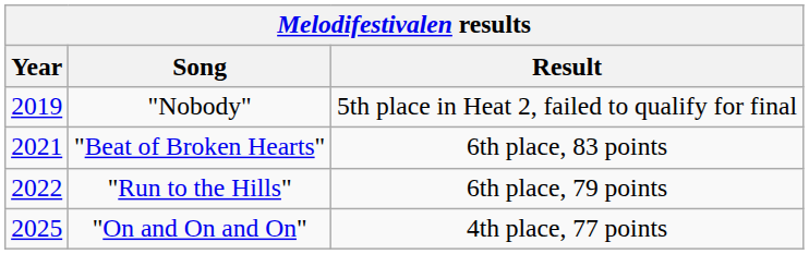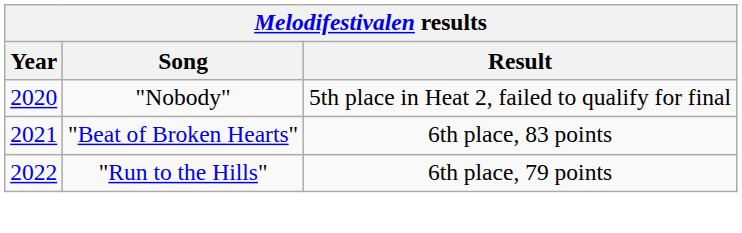"Nobody" | Year: 2019 -> 2020
- row: 2025 | "On and On and On" | 4th place, 77 points
